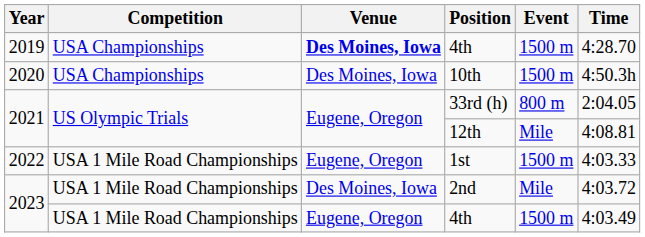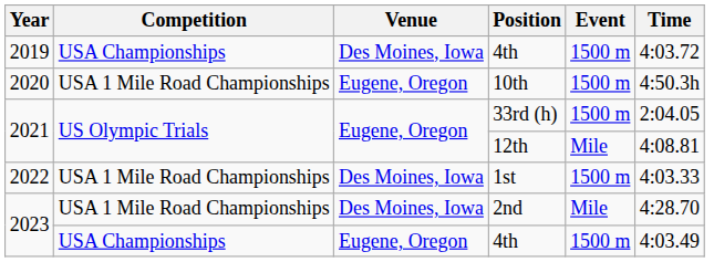2019 / 4th | Venue: bold -> normal
2019 / 4th | Time: 4:28.70 -> 4:03.72
10th | Competition: USA Championships -> USA 1 Mile Road Championships
10th | Venue: Des Moines, Iowa -> Eugene, Oregon
33rd (h) | Event: 800 m -> 1500 m
1st | Venue: Eugene, Oregon -> Des Moines, Iowa
2nd | Time: 4:03.72 -> 4:28.70
2023 / 4th | Competition: USA 1 Mile Road Championships -> USA Championships
